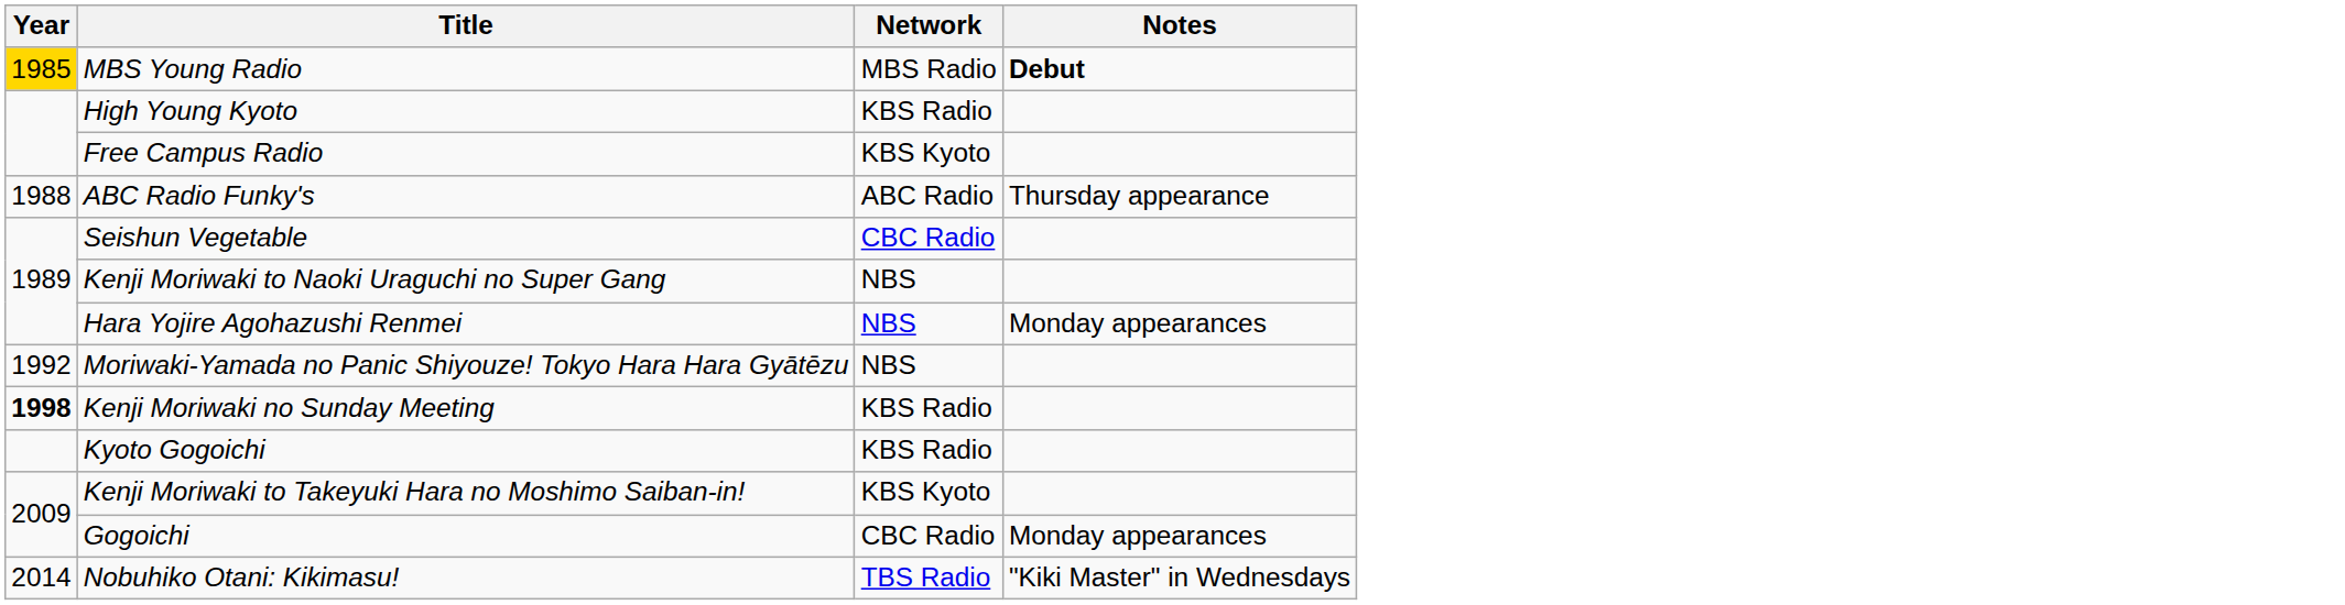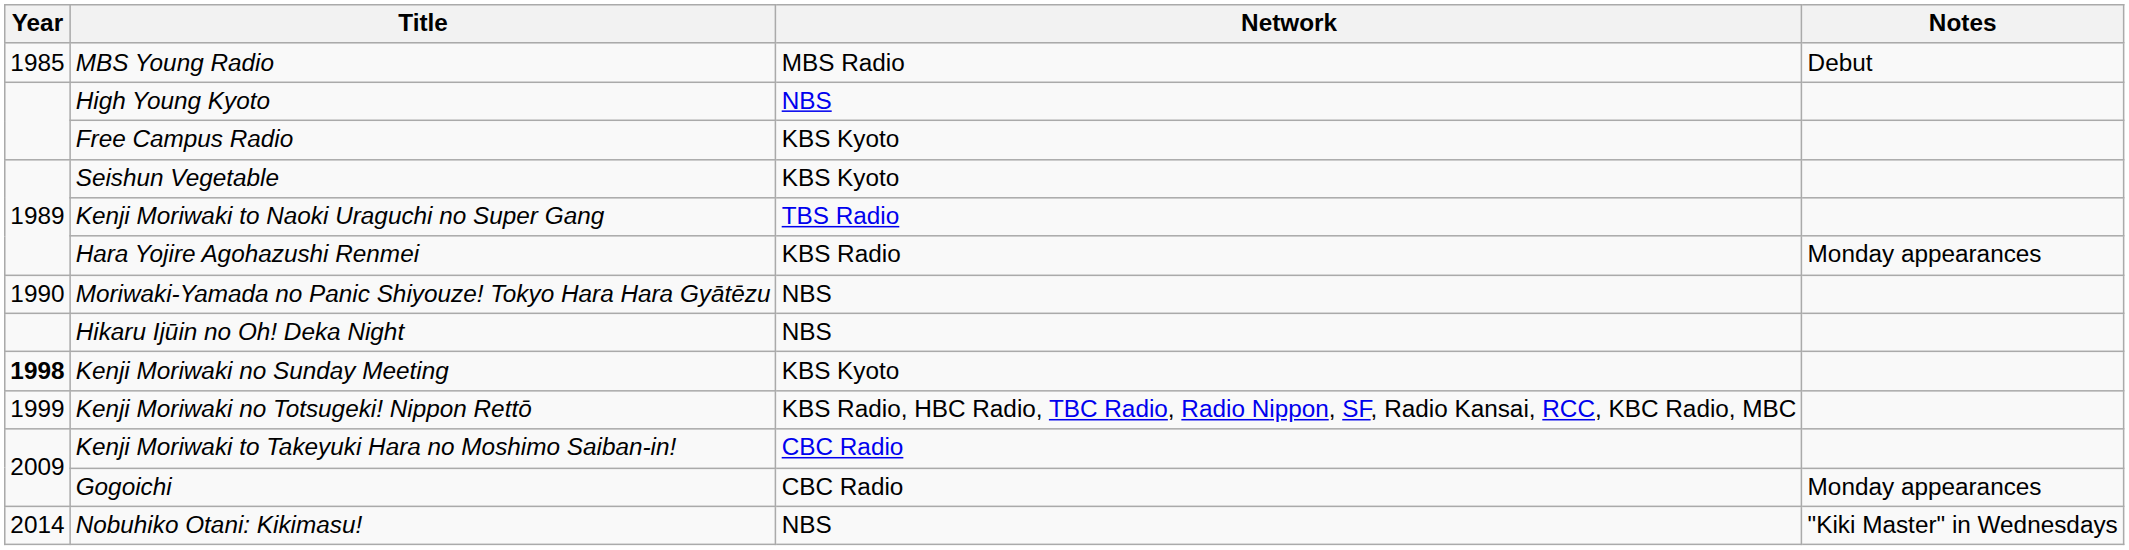MBS Young Radio | Year: gold background -> no background
MBS Young Radio | Notes: bold -> normal
High Young Kyoto | Network: KBS Radio -> NBS
- row: 1988 | ABC Radio Funky's | ABC Radio | Thursday appearance
Seishun Vegetable | Network: CBC Radio -> KBS Kyoto
Kenji Moriwaki to Naoki Uraguchi no Super Gang | Network: NBS -> TBS Radio
Hara Yojire Agohazushi Renmei | Network: NBS -> KBS Radio
Moriwaki-Yamada no Panic Shiyouze! Tokyo Hara Hara Gyātēzu | Year: 1992 -> 1990
+ row: Hikaru Ijūin no Oh! Deka Night | NBS
Kenji Moriwaki no Sunday Meeting | Network: KBS Radio -> KBS Kyoto
+ row: 1999 | Kenji Moriwaki no Totsugeki! Nippon Rettō | KBS Radio, HBC Radio, TBC Radio, Radio Nippon, SF, Radio Kansai, RCC, KBC Radio, MBC
- row: Kyoto Gogoichi | KBS Radio
Kenji Moriwaki to Takeyuki Hara no Moshimo Saiban-in! | Network: KBS Kyoto -> CBC Radio
Nobuhiko Otani: Kikimasu! | Network: TBS Radio -> NBS
